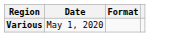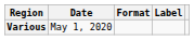+ column: Label
